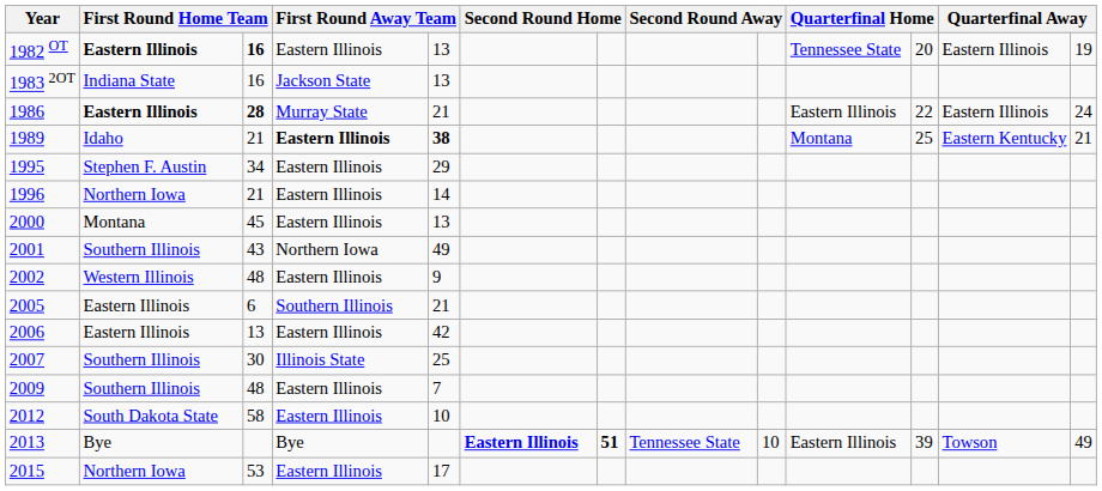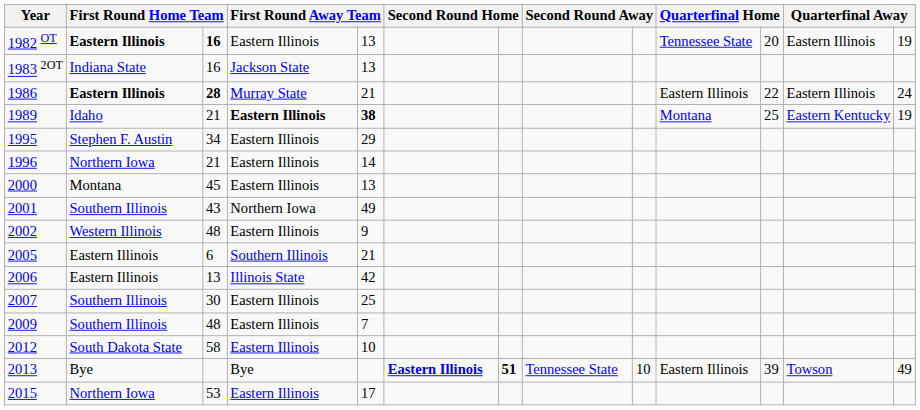1989 | column 13: 21 -> 19
2006 | column 4: Eastern Illinois -> Illinois State
2007 | column 4: Illinois State -> Eastern Illinois
